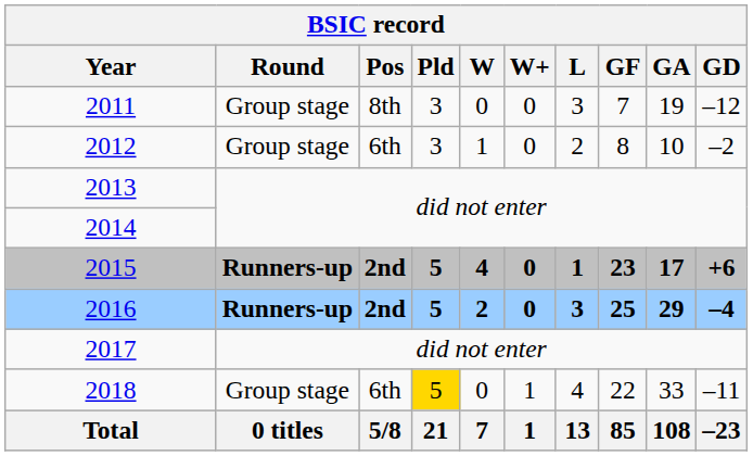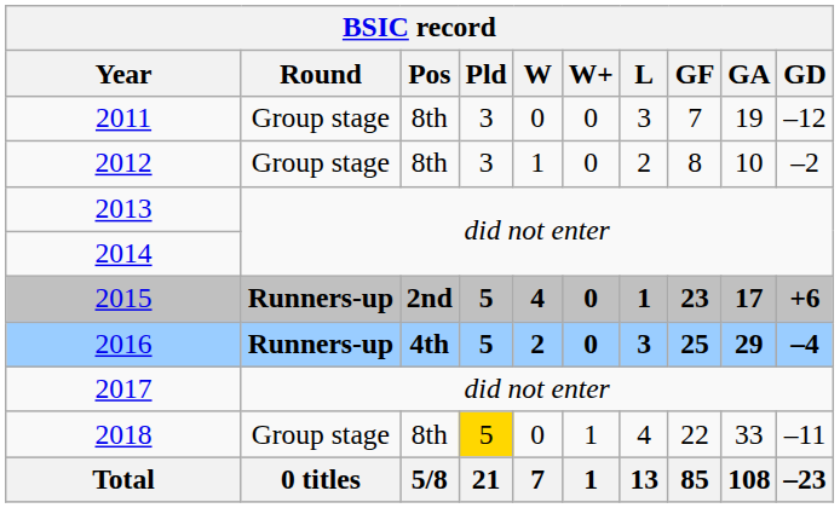2012 | Pos: 6th -> 8th
2016 | Pos: 2nd -> 4th
2018 | Pos: 6th -> 8th
